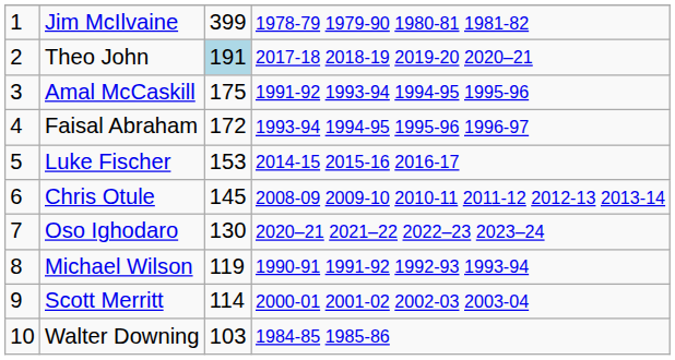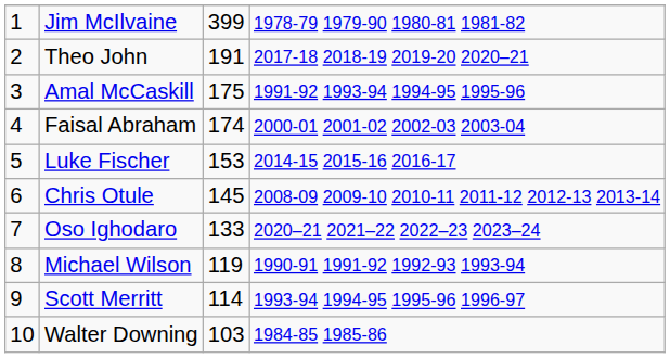Theo John | column 3: lightblue background -> no background
Faisal Abraham | column 3: 172 -> 174
Faisal Abraham | column 4: 1993-94 1994-95 1995-96 1996-97 -> 2000-01 2001-02 2002-03 2003-04
Oso Ighodaro | column 3: 130 -> 133
Scott Merritt | column 4: 2000-01 2001-02 2002-03 2003-04 -> 1993-94 1994-95 1995-96 1996-97
